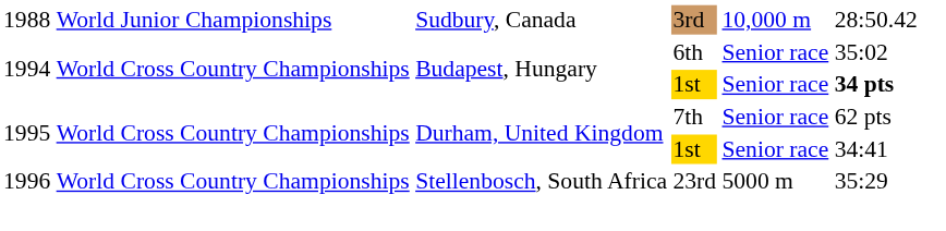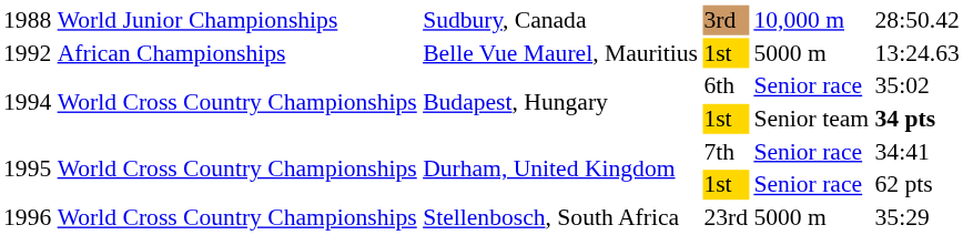+ row: 1992 | African Championships | Belle Vue Maurel, Mauritius | 1st | 5000 m | 13:24.63
1994 / 1st | column 5: Senior race -> Senior team
1995 / 7th | column 6: 62 pts -> 34:41
1995 / 1st | column 6: 34:41 -> 62 pts
